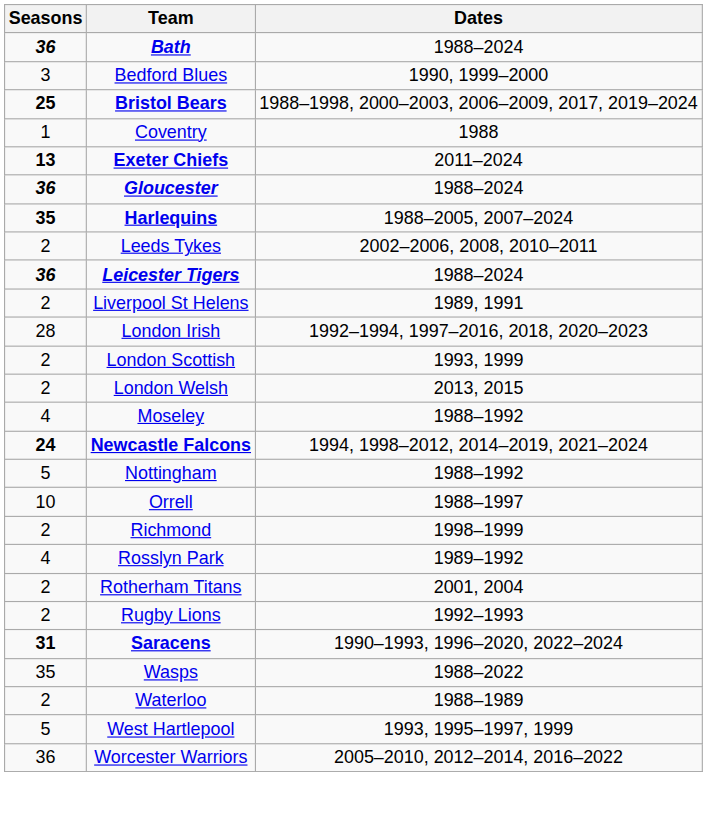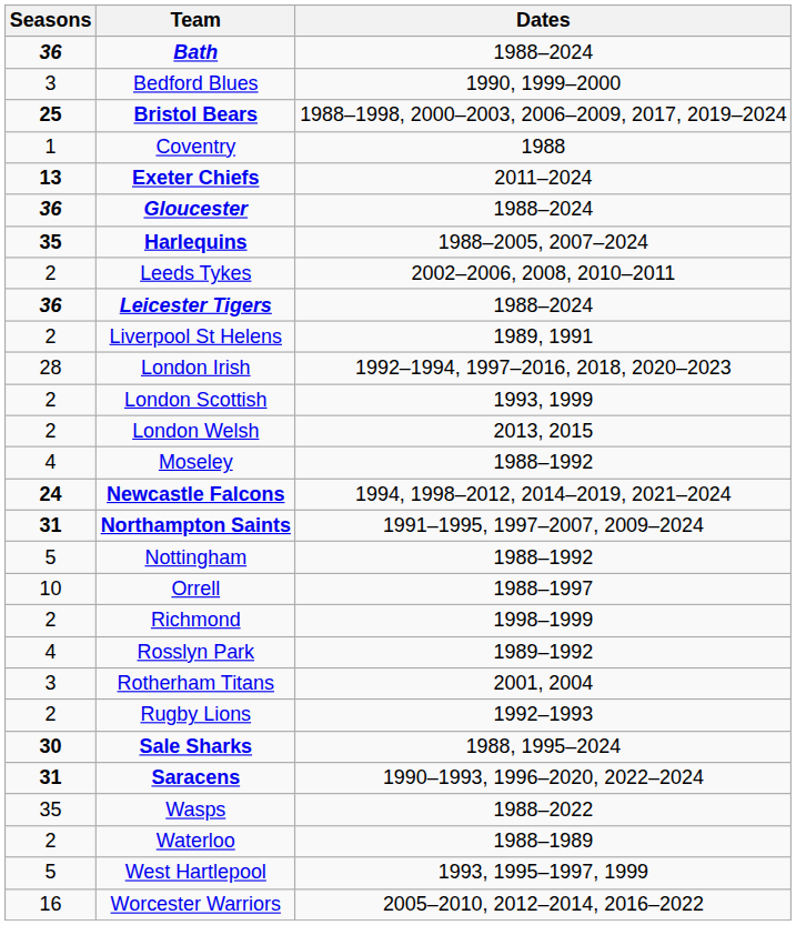+ row: 31 | Northampton Saints | 1991–1995, 1997–2007, 2009–2024
Rotherham Titans | Seasons: 2 -> 3
+ row: 30 | Sale Sharks | 1988, 1995–2024
Worcester Warriors | Seasons: 36 -> 16
